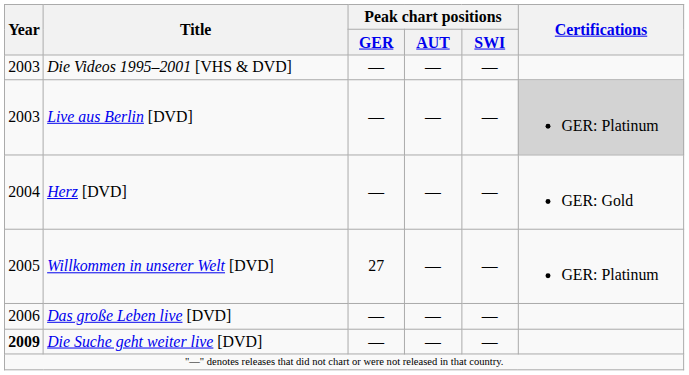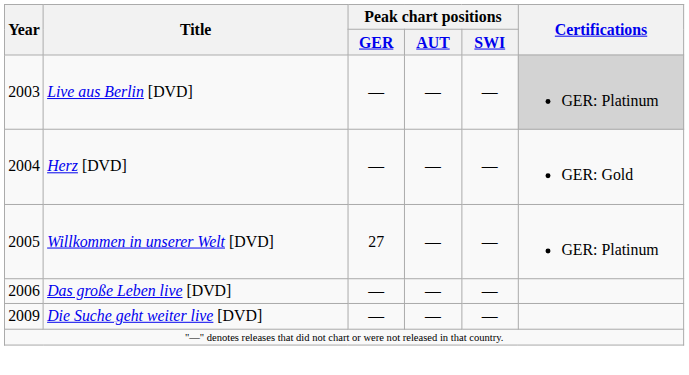- row: 2003 | Die Videos 1995–2001 [VHS & DVD] | — | — | —
Die Suche geht weiter live [DVD] | Year: bold -> normal
